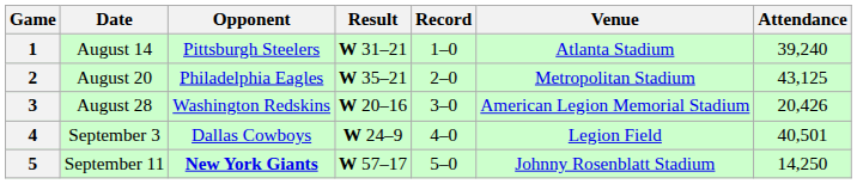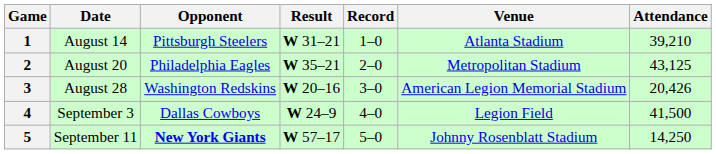1 | Attendance: 39,240 -> 39,210
4 | Attendance: 40,501 -> 41,500
